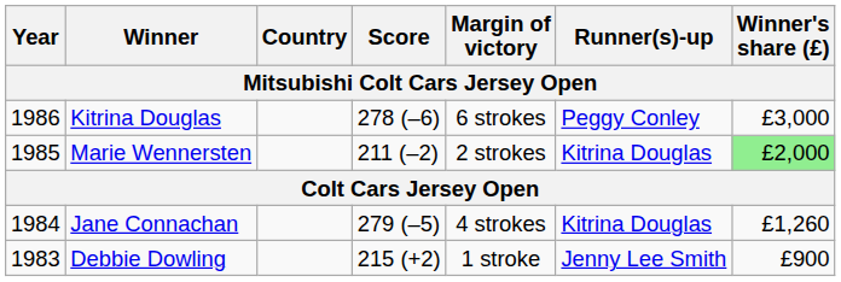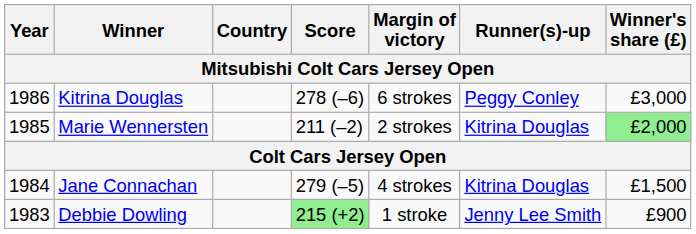Jane Connachan | Winner's share (£): £1,260 -> £1,500
Debbie Dowling | Score: no background -> lightgreen background
